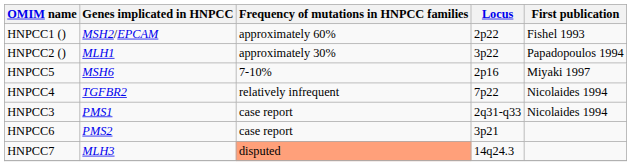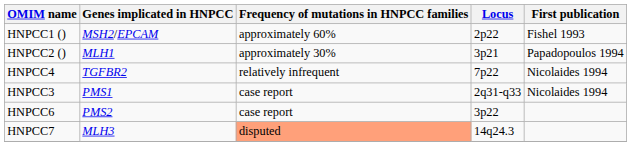HNPCC2 () | Locus: 3p22 -> 3p21
- row: HNPCC5 | MSH6 | 7-10% | 2p16 | Miyaki 1997
HNPCC6 | Locus: 3p21 -> 3p22
